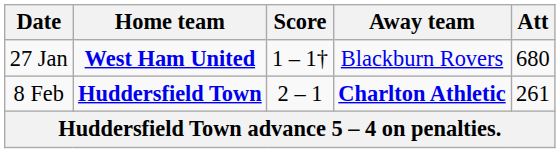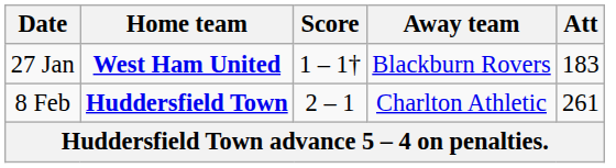27 Jan | Att: 680 -> 183
8 Feb | Away team: bold -> normal
